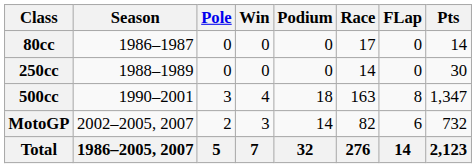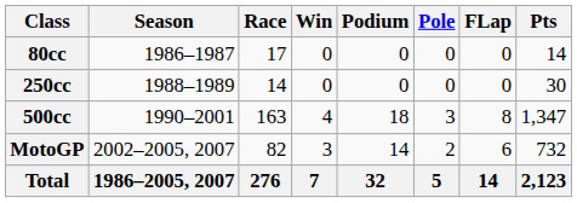columns swapped: Race <-> Pole
